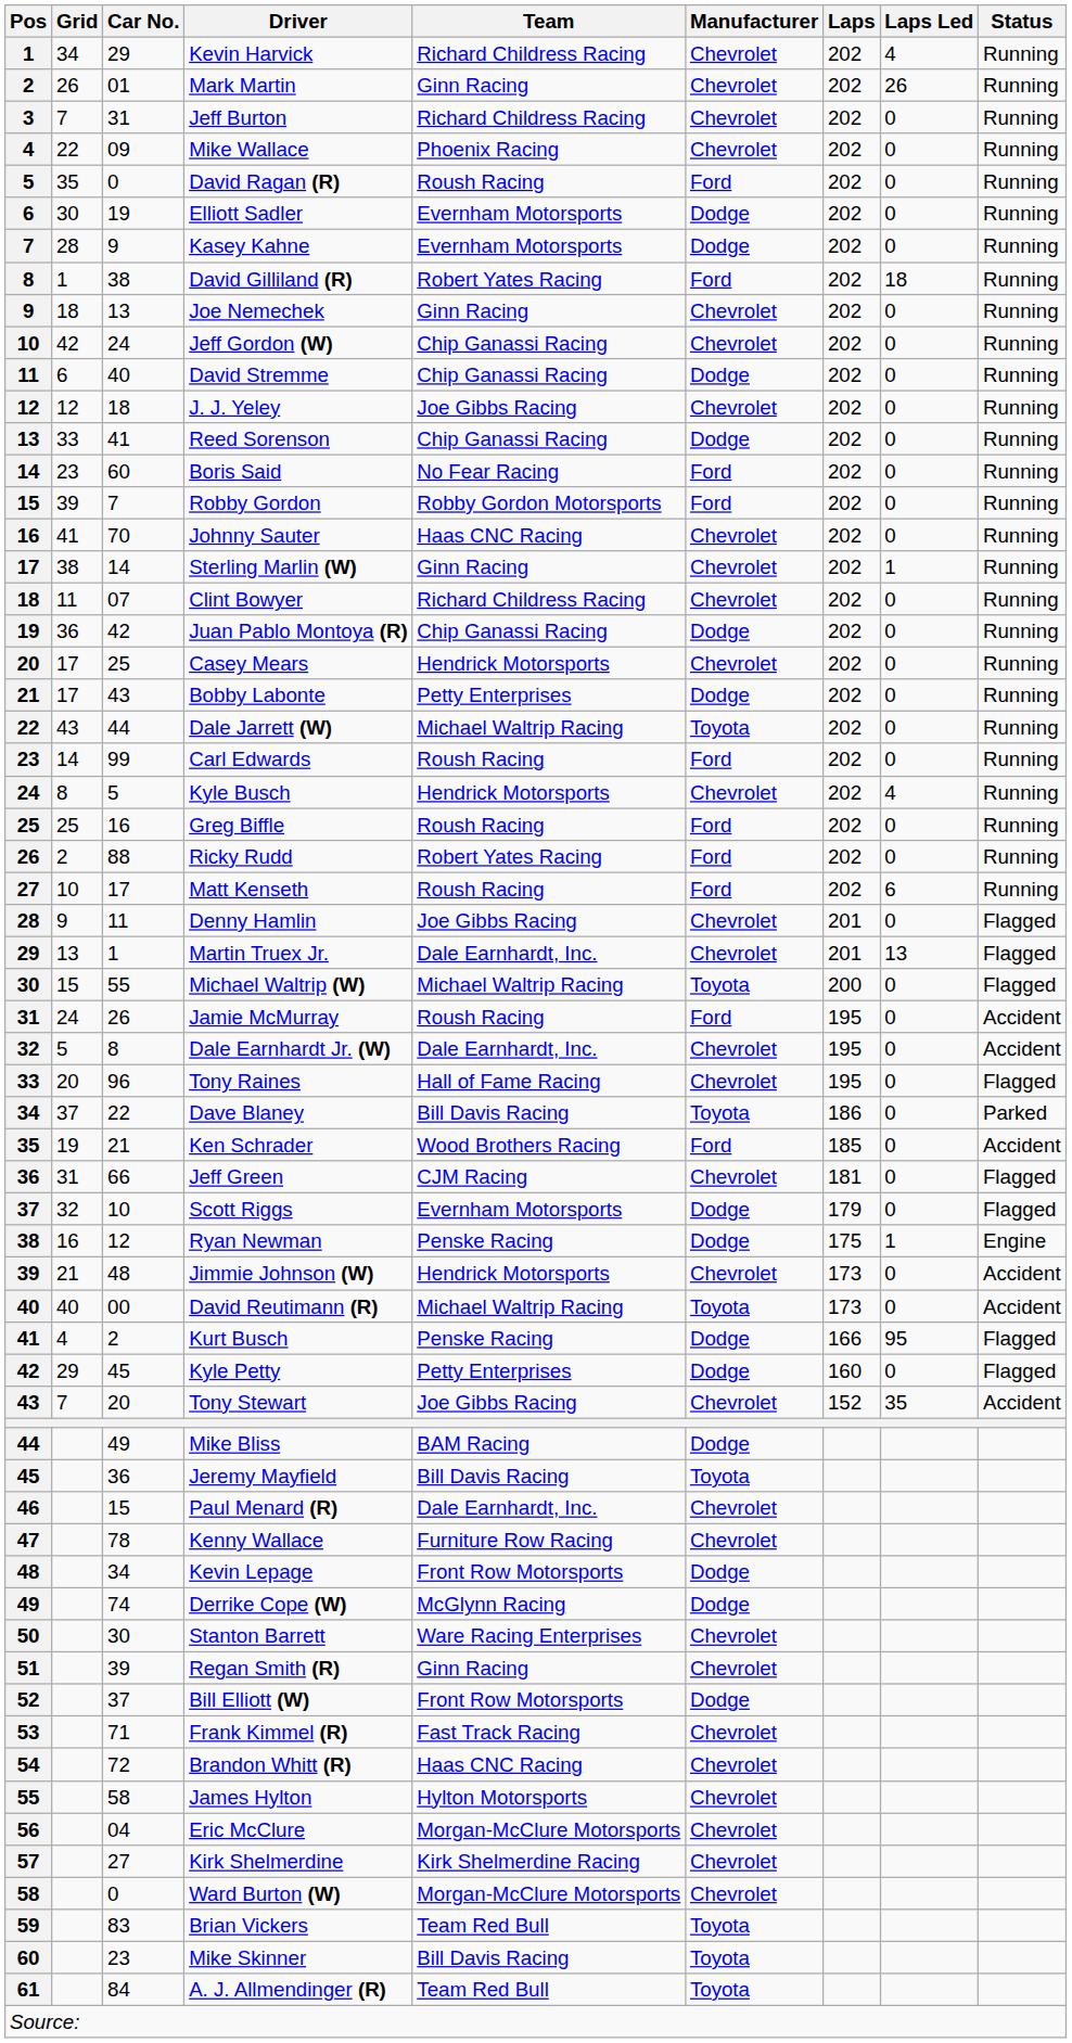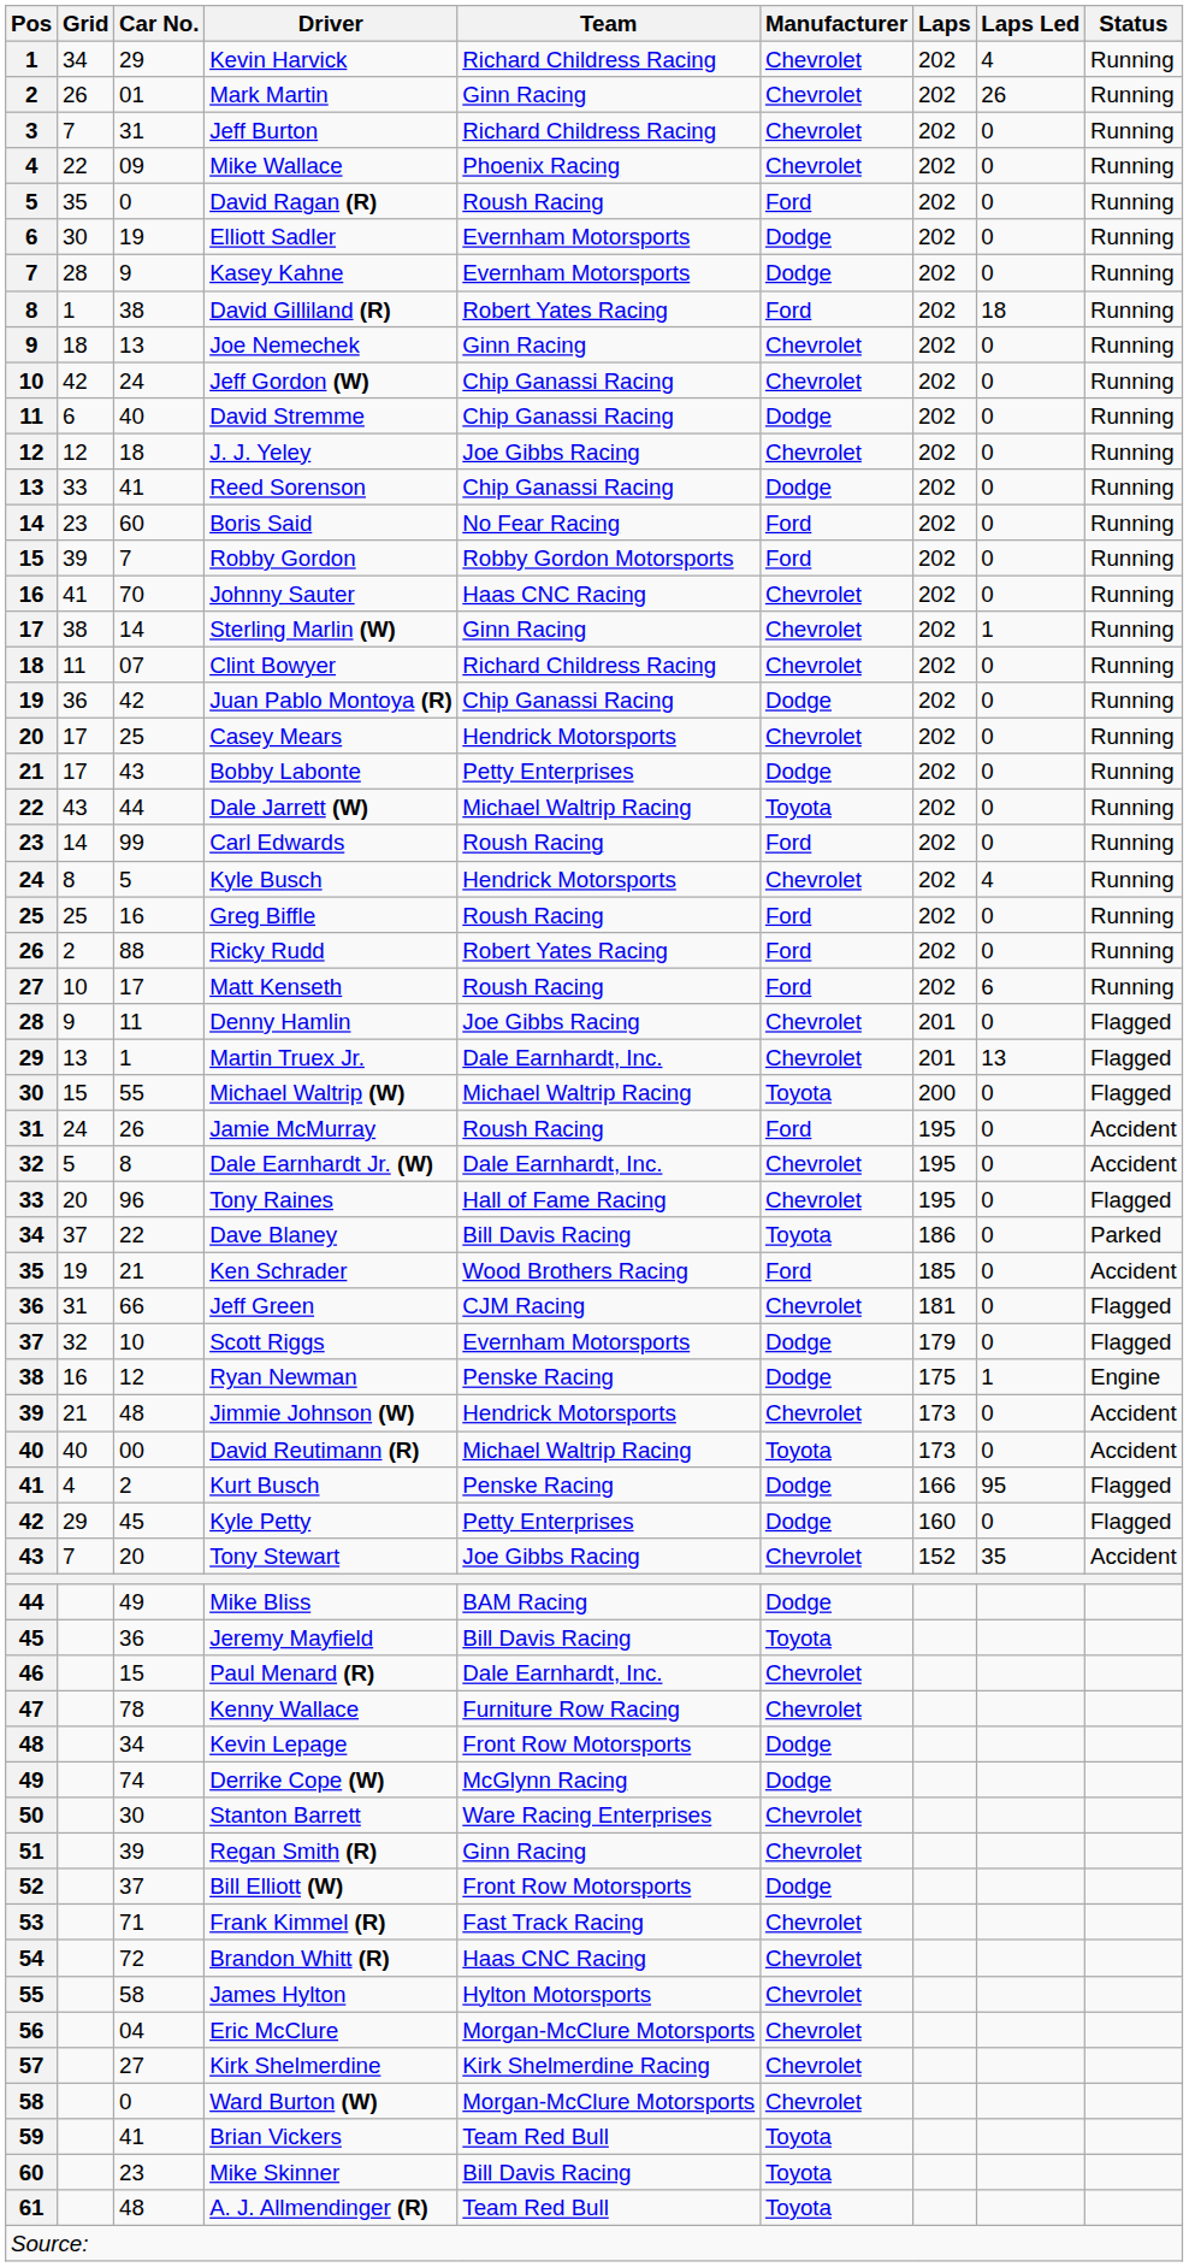Brian Vickers | Car No.: 83 -> 41
A. J. Allmendinger (R) | Car No.: 84 -> 48
